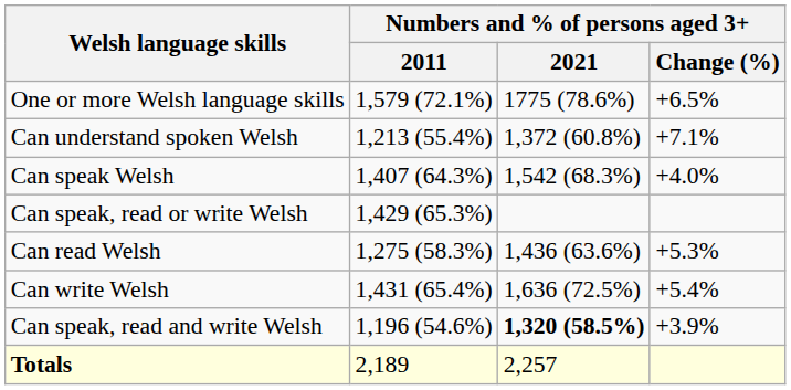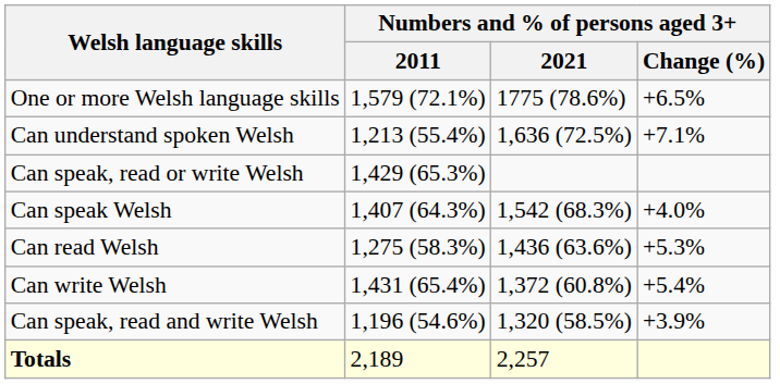Can understand spoken Welsh | Numbers and % of persons aged 3+ / 2021: 1,372 (60.8%) -> 1,636 (72.5%)
rows swapped: Can speak, read or write Welsh <-> Can speak Welsh
Can write Welsh | Numbers and % of persons aged 3+ / 2021: 1,636 (72.5%) -> 1,372 (60.8%)
Can speak, read and write Welsh | Numbers and % of persons aged 3+ / 2021: bold -> normal
